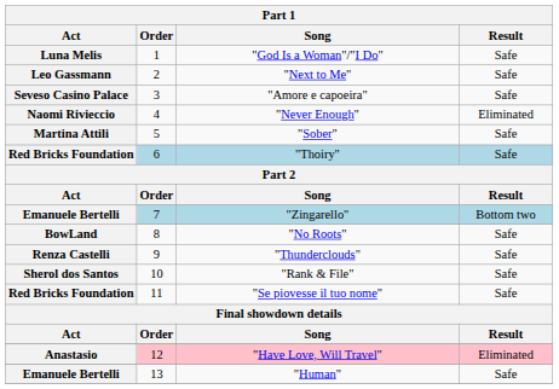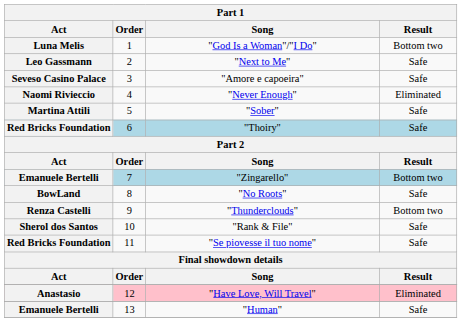"God Is a Woman"/"I Do" | Result: Safe -> Bottom two
"Thunderclouds" | Result: Safe -> Bottom two
